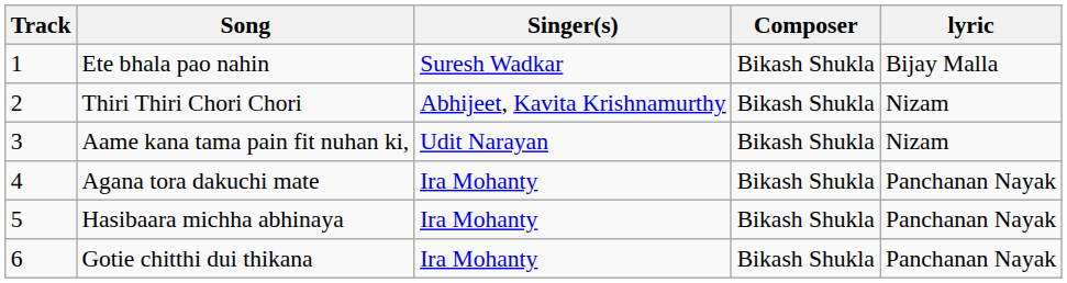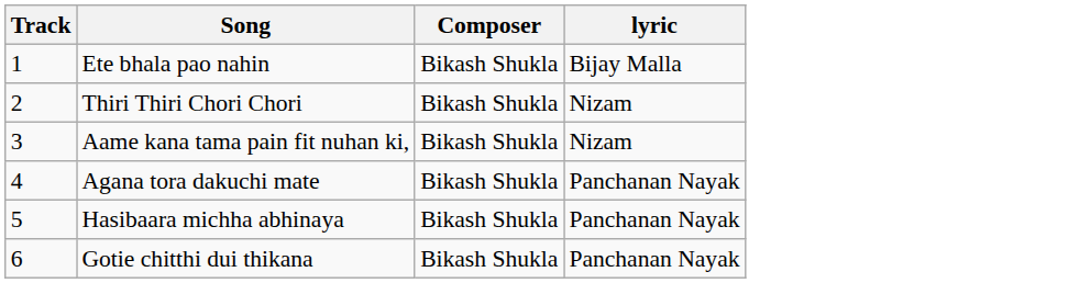- column: Singer(s) | Suresh Wadkar | Abhijeet, Kavita Krishnamurthy | Udit Narayan | Ira Mohanty | Ira Mohanty | Ira Mohanty
